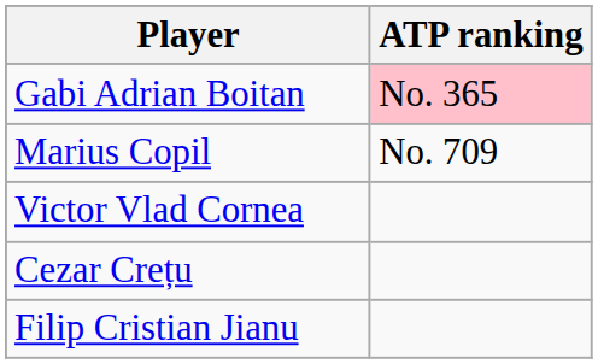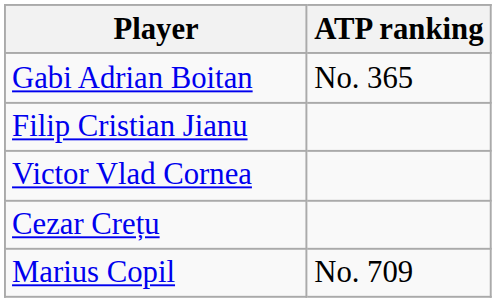Gabi Adrian Boitan | ATP ranking: pink background -> no background
rows swapped: Marius Copil <-> Filip Cristian Jianu
